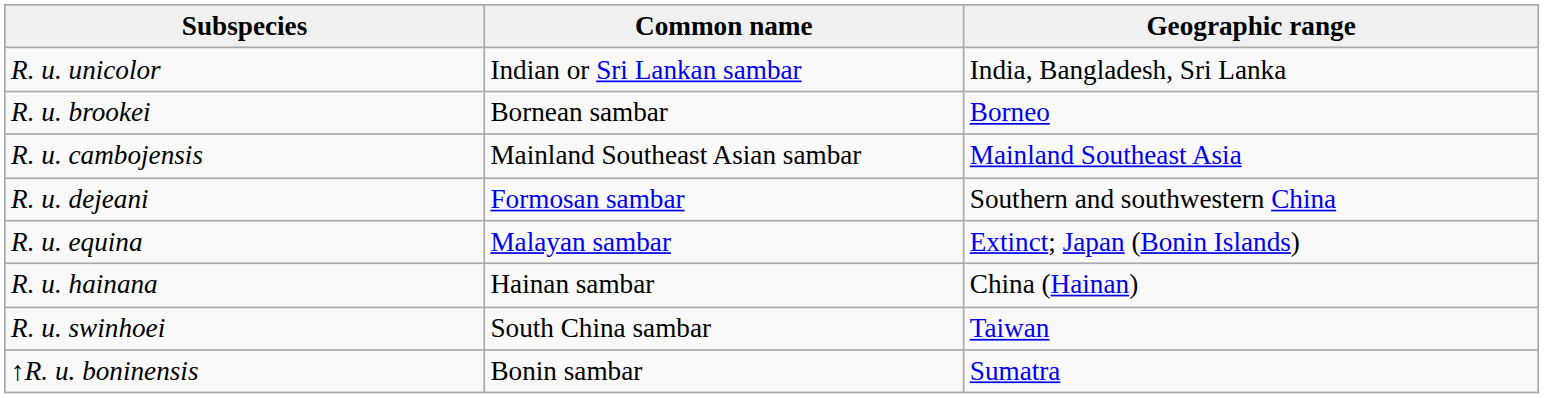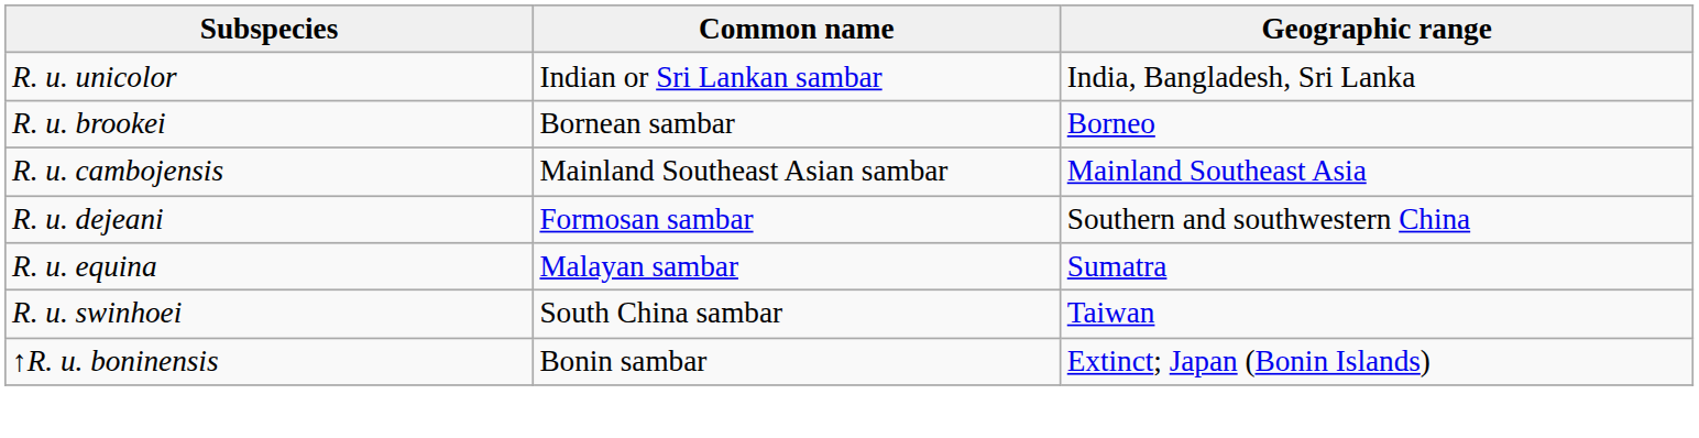R. u. equina | Geographic range: Extinct; Japan (Bonin Islands) -> Sumatra
- row: R. u. hainana | Hainan sambar | China (Hainan)
↑R. u. boninensis | Geographic range: Sumatra -> Extinct; Japan (Bonin Islands)
